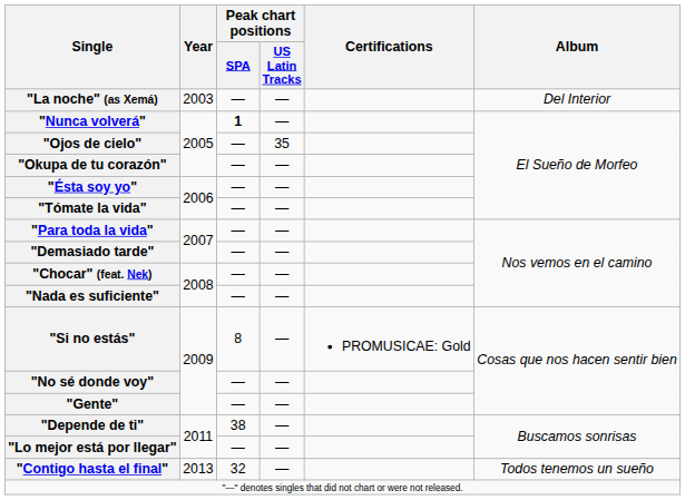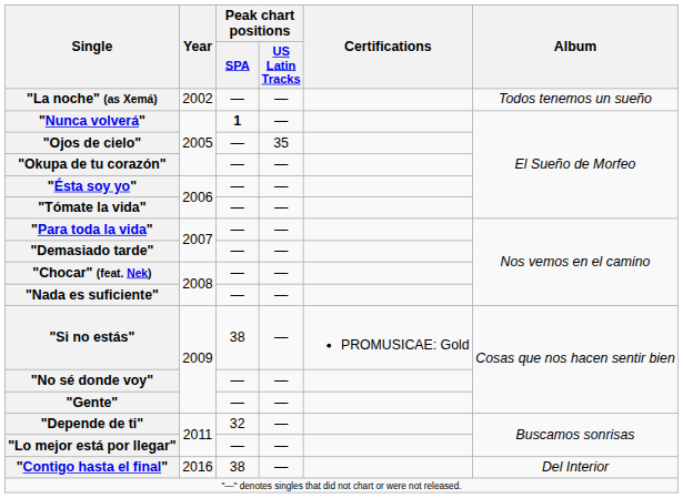"La noche" (as Xemá) | Year: 2003 -> 2002
"La noche" (as Xemá) | Album: Del Interior -> Todos tenemos un sueño
"Si no estás" | Peak chart positions / SPA: 8 -> 38
"Depende de ti" | Peak chart positions / SPA: 38 -> 32
"Contigo hasta el final" | Year: 2013 -> 2016
"Contigo hasta el final" | Peak chart positions / SPA: 32 -> 38
"Contigo hasta el final" | Album: Todos tenemos un sueño -> Del Interior
